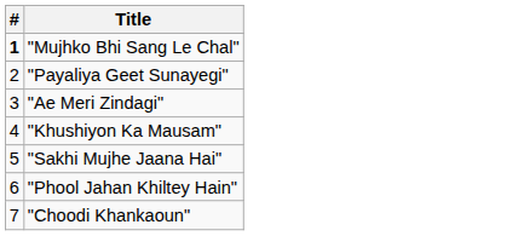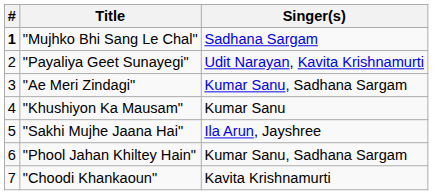+ column: Singer(s) | Sadhana Sargam | Udit Narayan, Kavita Krishnamurti | Kumar Sanu, Sadhana Sargam | Kumar Sanu | Ila Arun, Jayshree | Kumar Sanu, Sadhana Sargam | Kavita Krishnamurti
